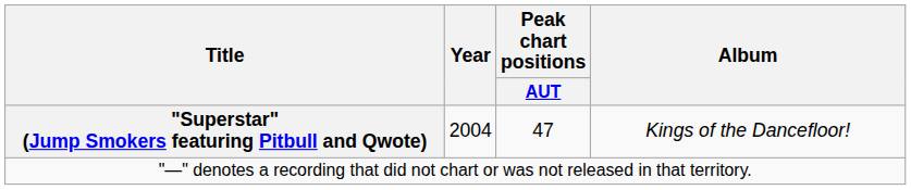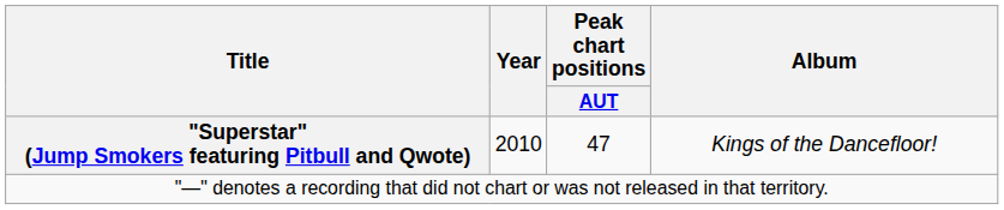"Superstar" (Jump Smokers featuring Pitbull and Qwote) | Year: 2004 -> 2010
